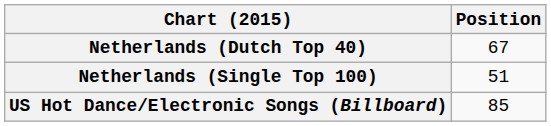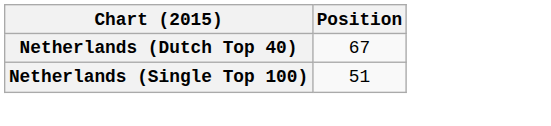- row: US Hot Dance/Electronic Songs (Billboard) | 85
